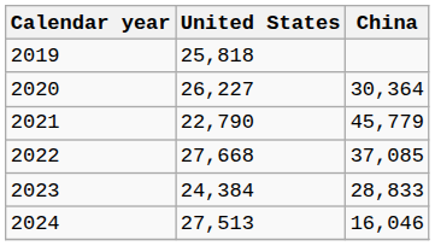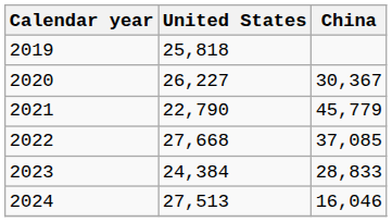2020 | China: 30,364 -> 30,367
